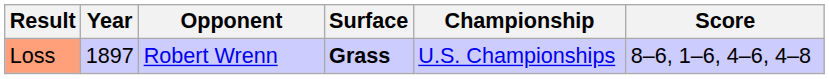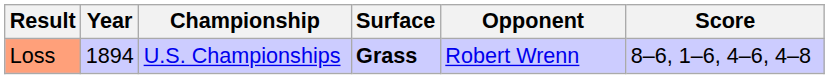columns swapped: Championship <-> Opponent
Loss | Year: 1897 -> 1894
